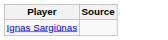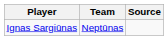+ column: Team | Neptūnas
